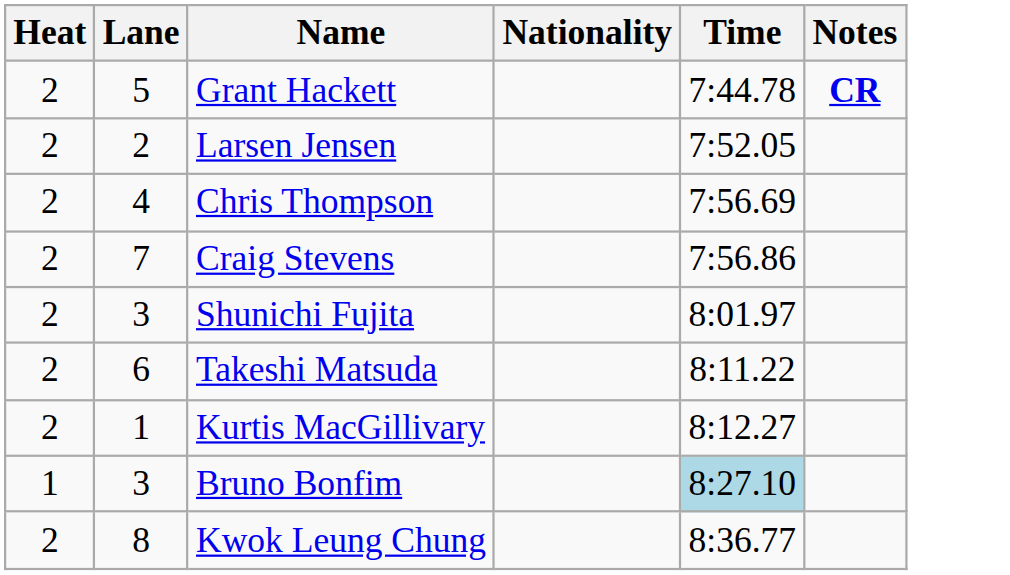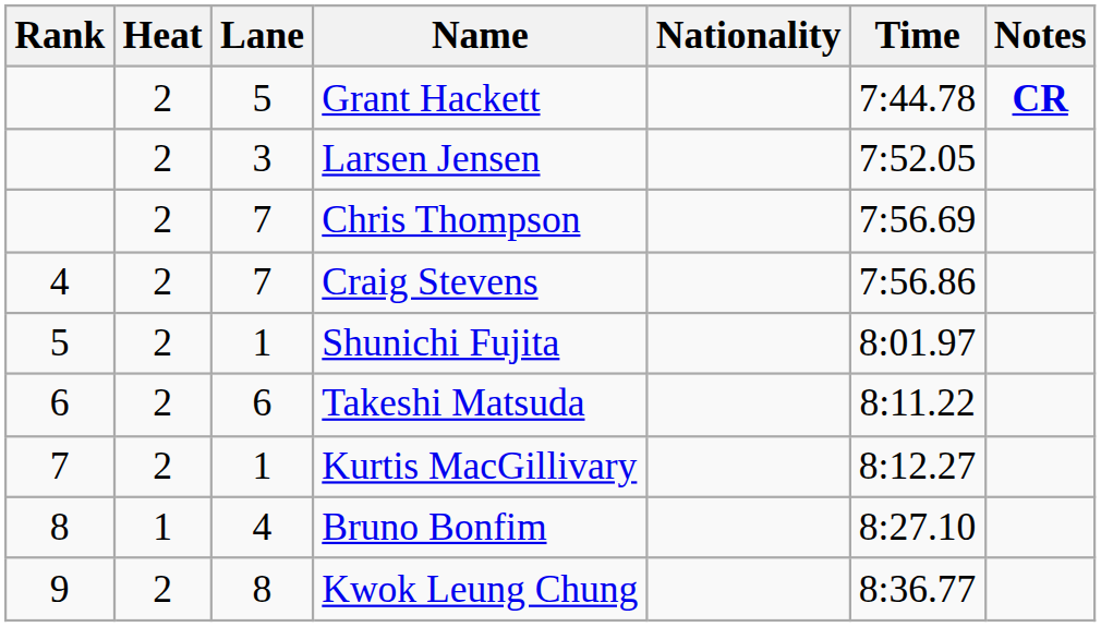+ column: Rank | 4 | 5 | 6 | 7 | 8 | 9
Larsen Jensen | Lane: 2 -> 3
Chris Thompson | Lane: 4 -> 7
Shunichi Fujita | Lane: 3 -> 1
Bruno Bonfim | Lane: 3 -> 4
Bruno Bonfim | Time: lightblue background -> no background
